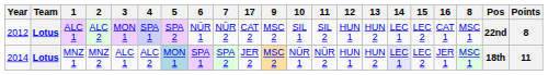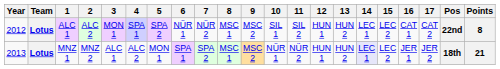columns swapped: 8 <-> 17
MNZ 1 | Year: 2014 -> 2013
MNZ 1 | 5: lightblue background -> no background
MNZ 1 | Points: 11 -> 21
